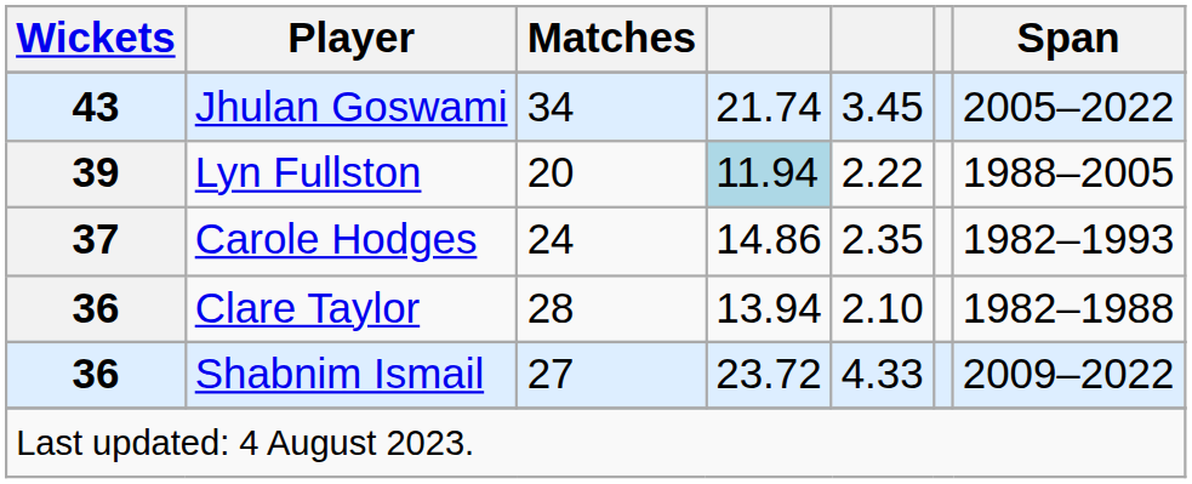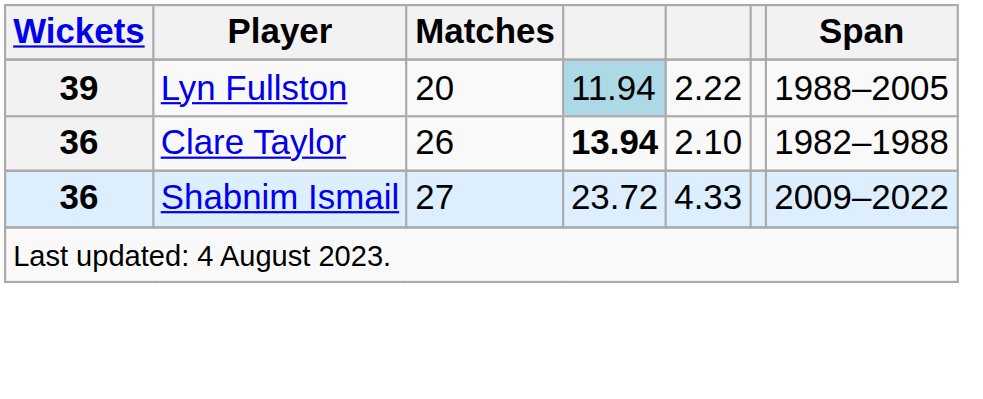- row: 43 | Jhulan Goswami | 34 | 21.74 | 3.45 | 2005–2022
- row: 37 | Carole Hodges | 24 | 14.86 | 2.35 | 1982–1993
Clare Taylor | Matches: 28 -> 26
Clare Taylor | column 4: normal -> bold
